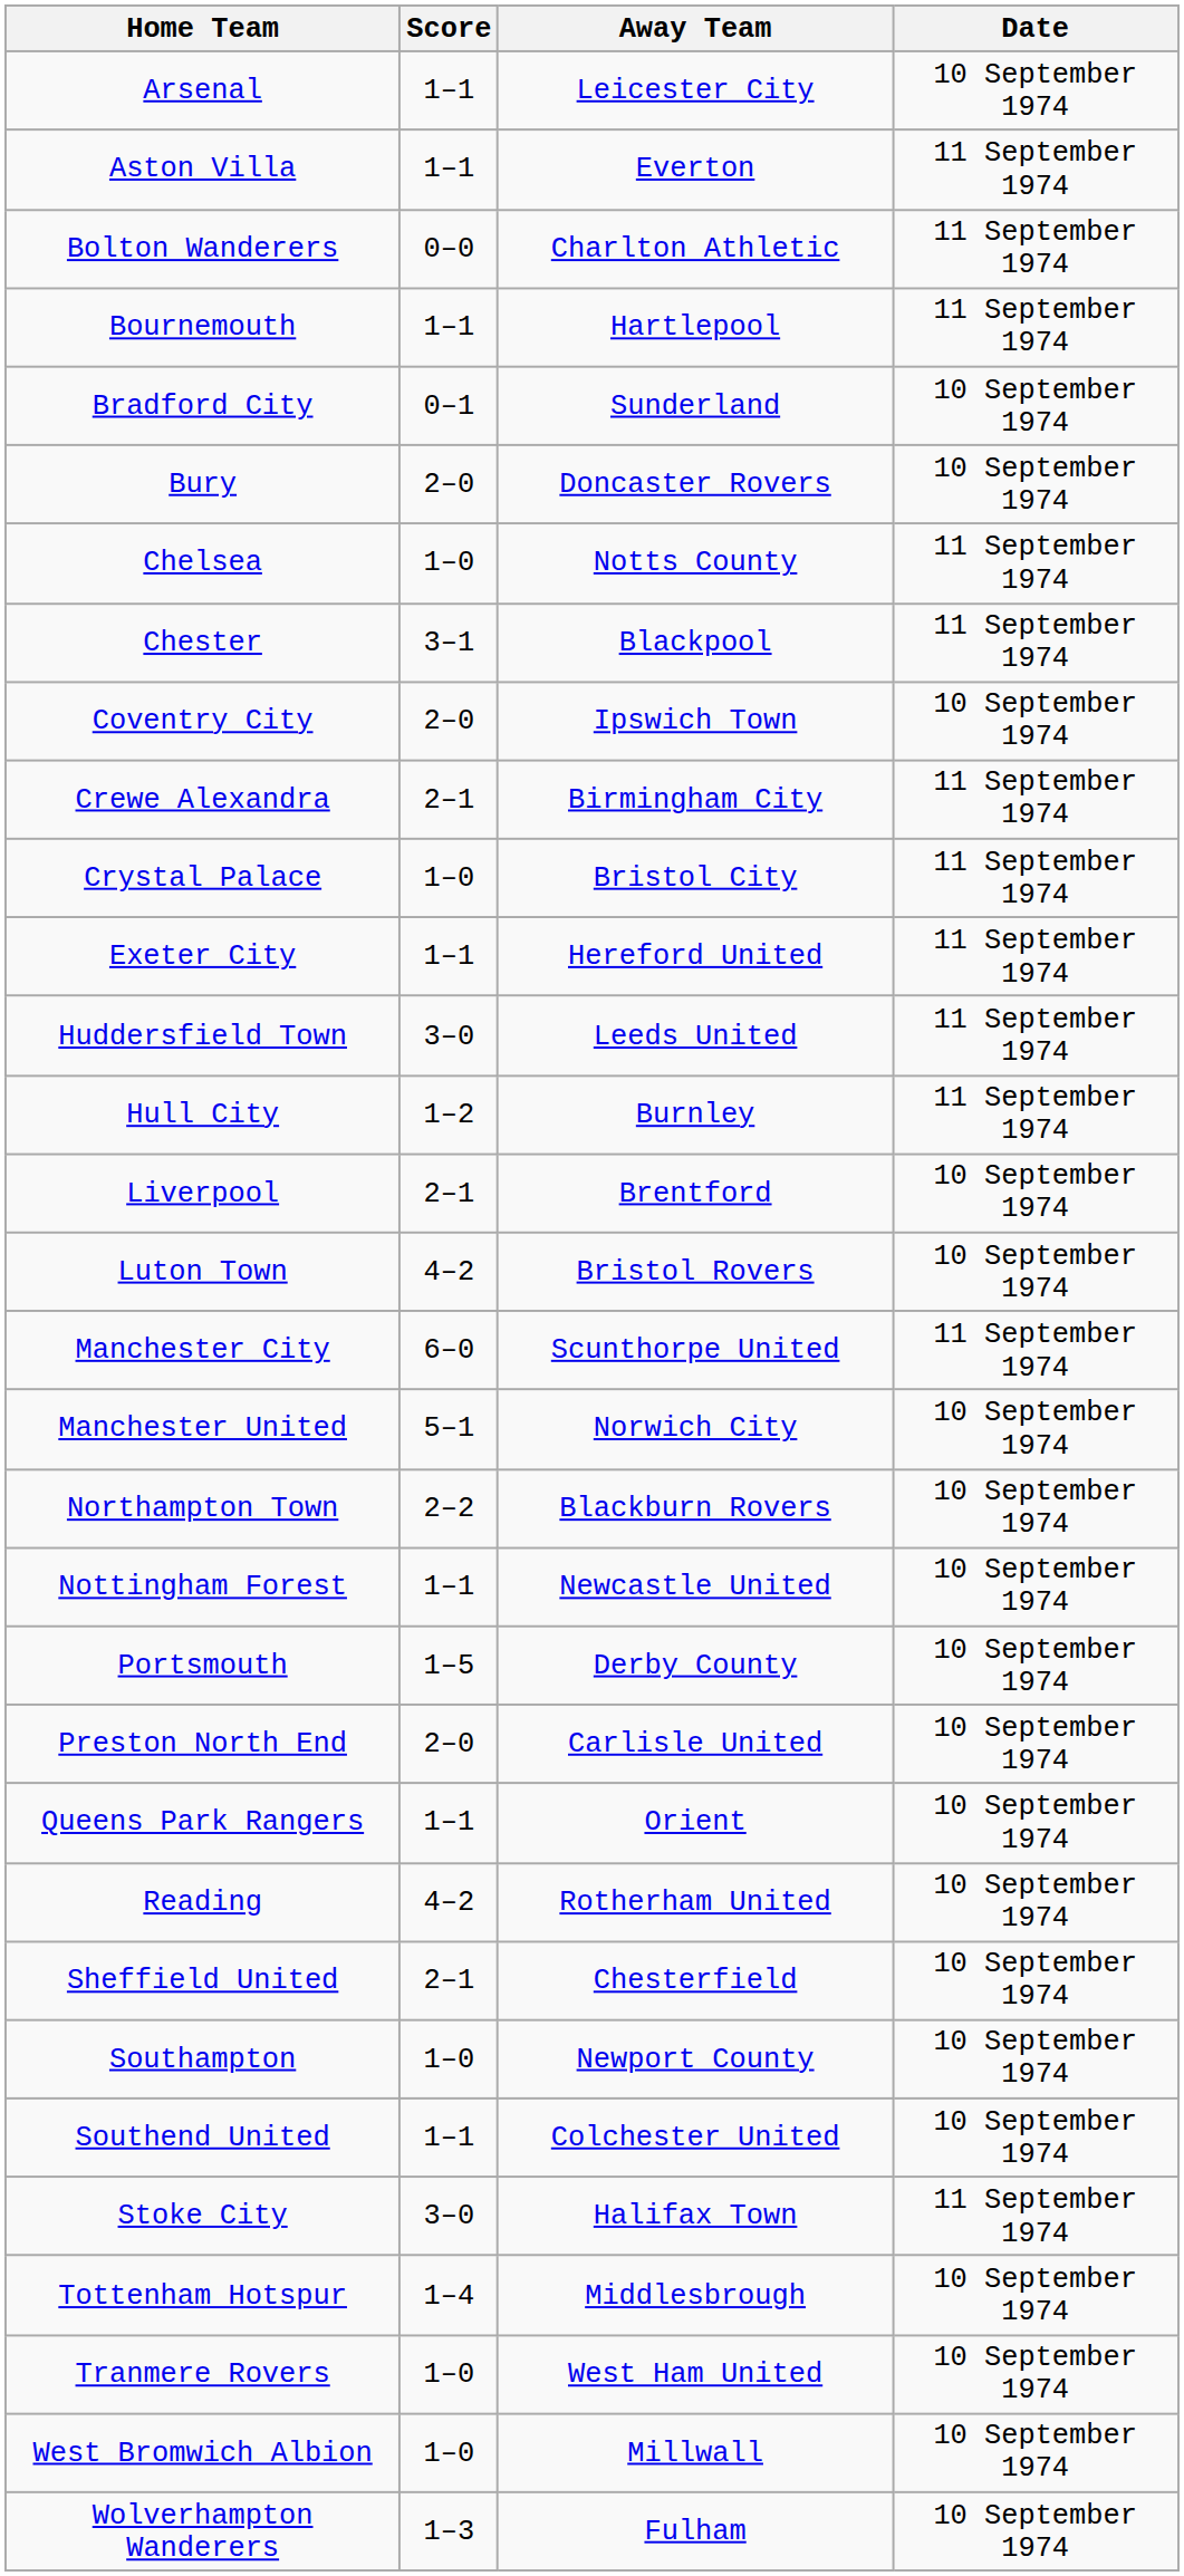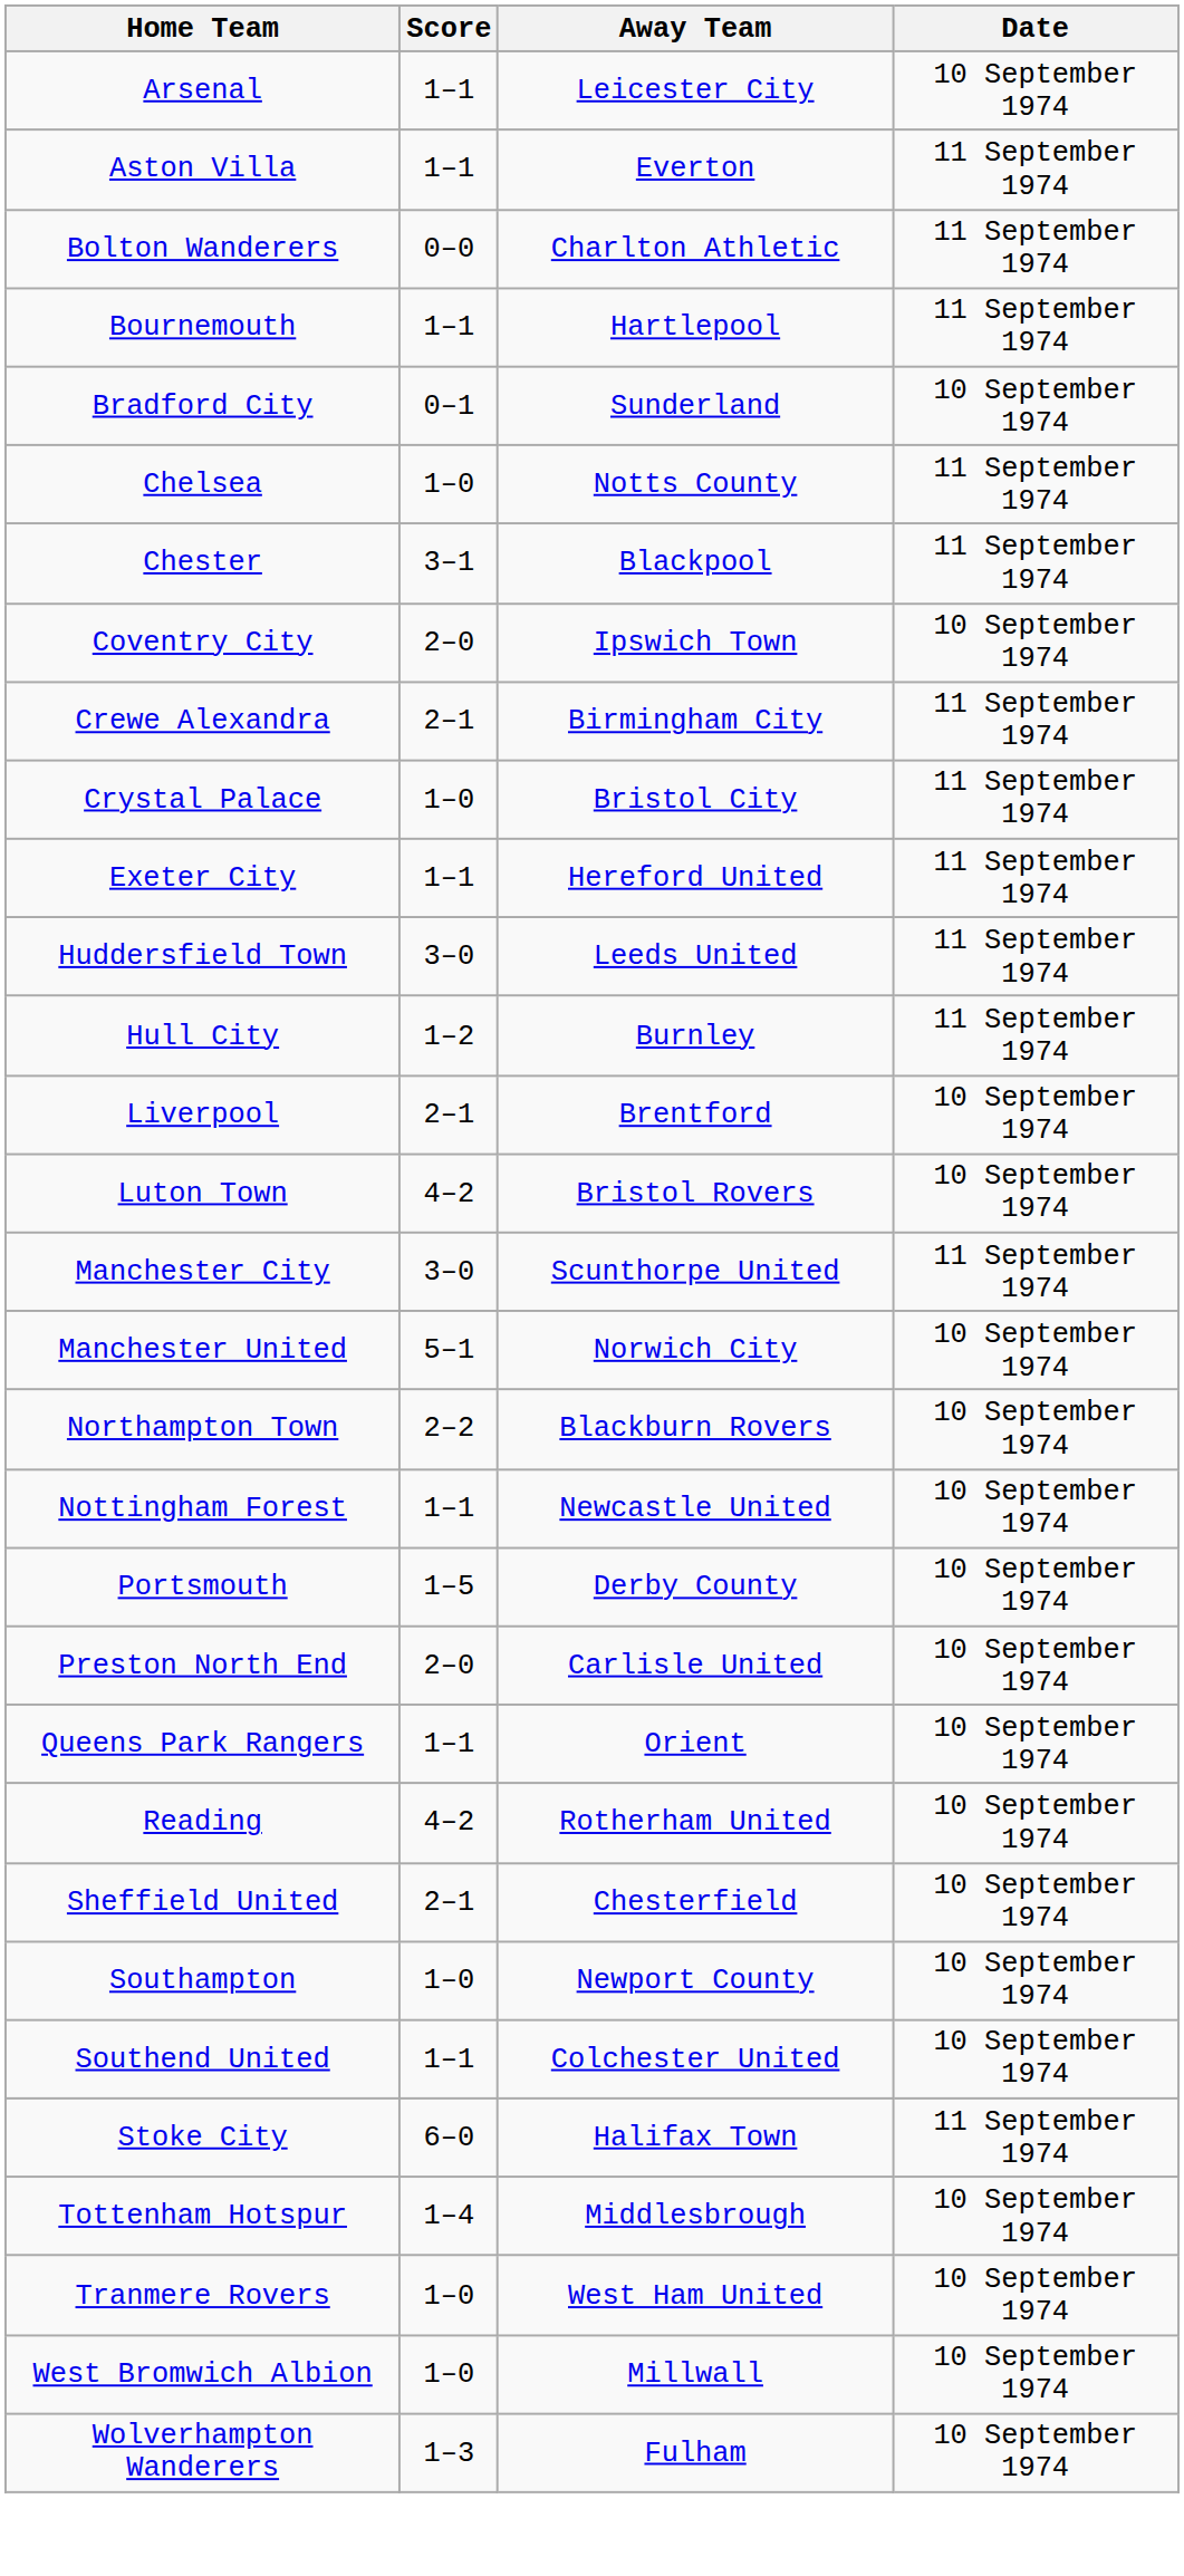- row: Bury | 2–0 | Doncaster Rovers | 10 September 1974
Manchester City | Score: 6–0 -> 3–0
Stoke City | Score: 3–0 -> 6–0
